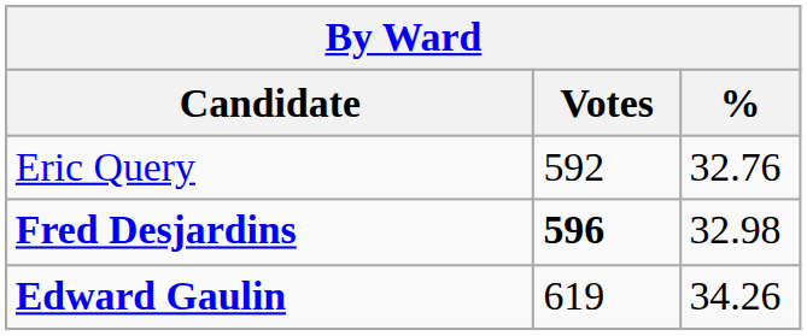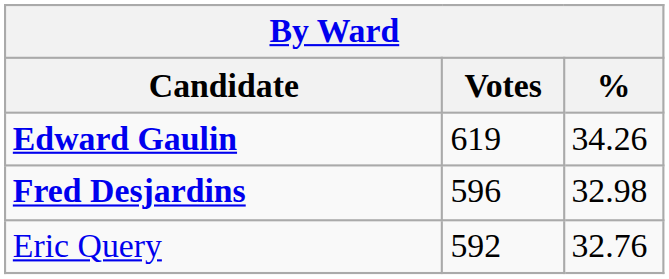rows swapped: Edward Gaulin <-> Eric Query
Fred Desjardins | Votes: bold -> normal
